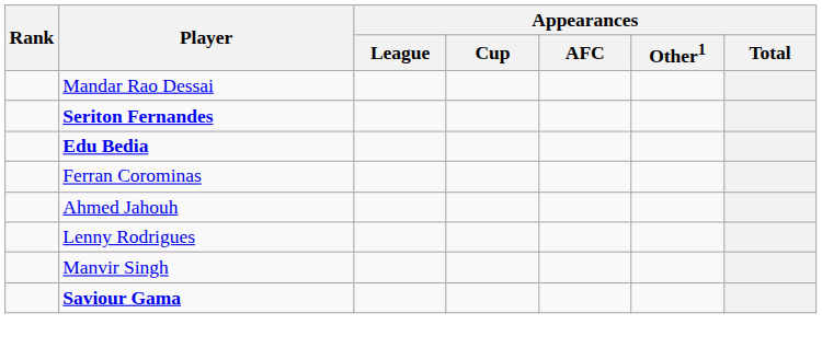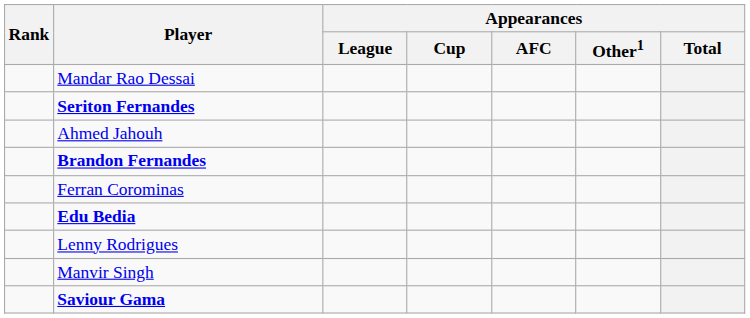rows swapped: Edu Bedia <-> Ahmed Jahouh
+ row: Brandon Fernandes
